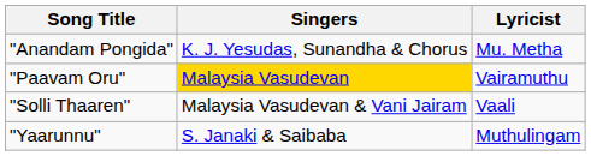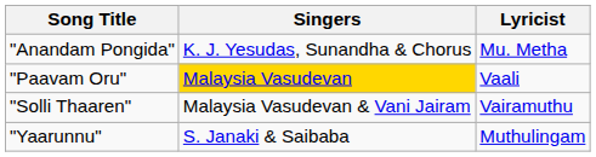"Paavam Oru" | Lyricist: Vairamuthu -> Vaali
"Solli Thaaren" | Lyricist: Vaali -> Vairamuthu
